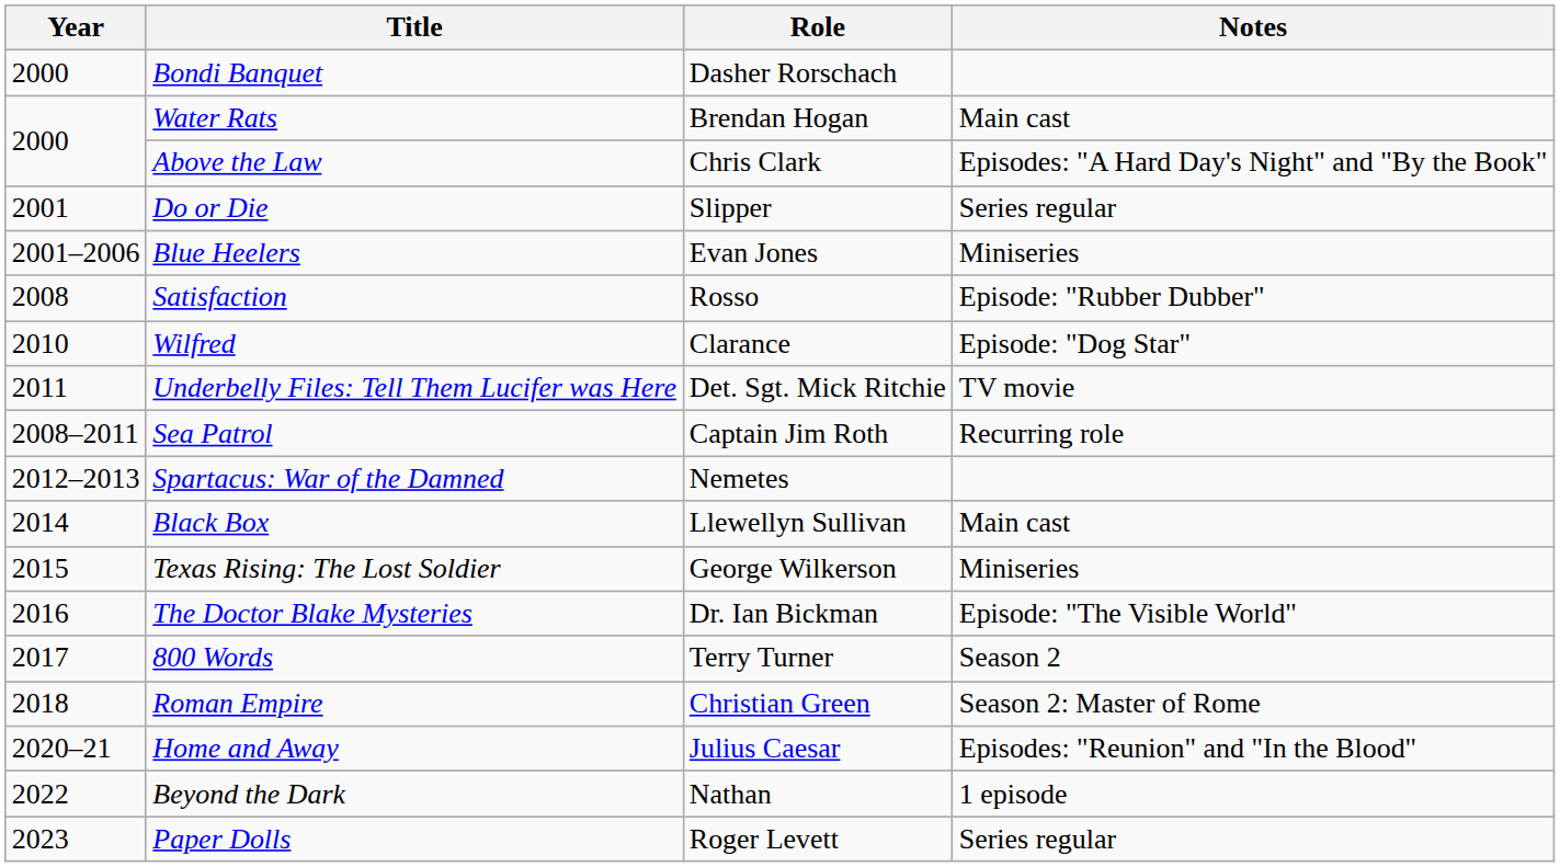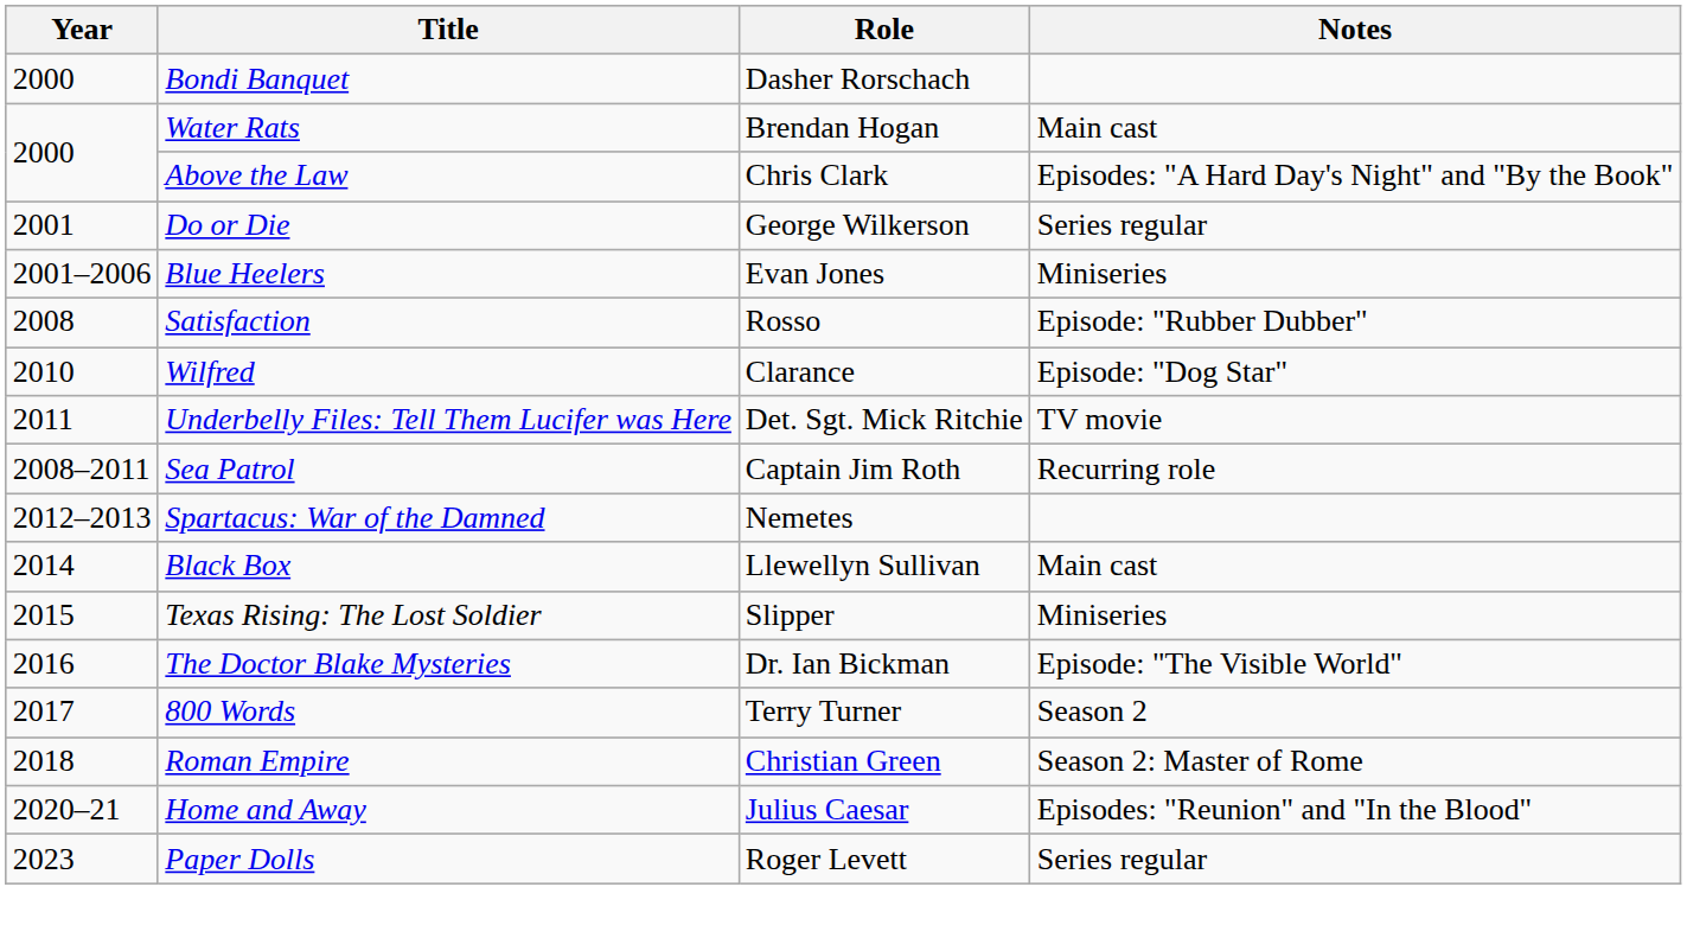Do or Die | Role: Slipper -> George Wilkerson
Texas Rising: The Lost Soldier | Role: George Wilkerson -> Slipper
- row: 2022 | Beyond the Dark | Nathan | 1 episode
